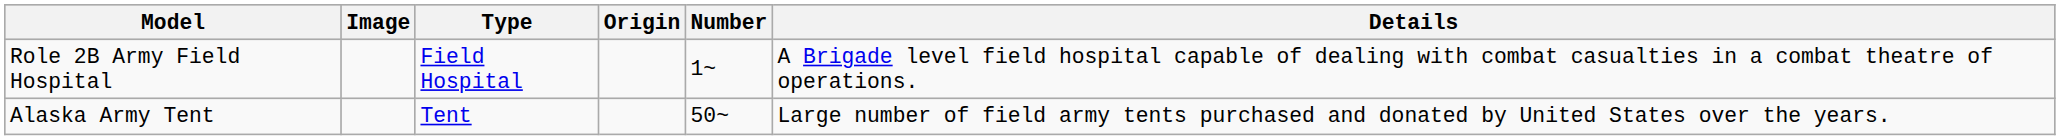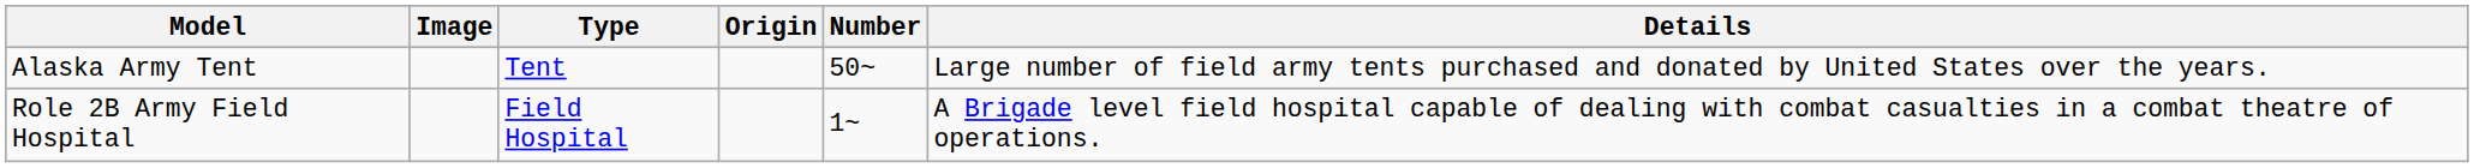rows swapped: Alaska Army Tent <-> Role 2B Army Field Hospital
